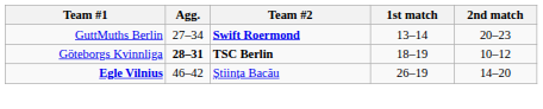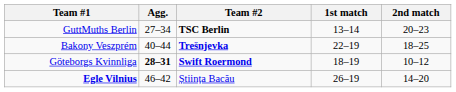GuttMuths Berlin | Team #2: Swift Roermond -> TSC Berlin
+ row: Bakony Veszprém | 40–44 | Trešnjevka | 22–19 | 18–25
Göteborgs Kvinnliga | Team #2: TSC Berlin -> Swift Roermond
